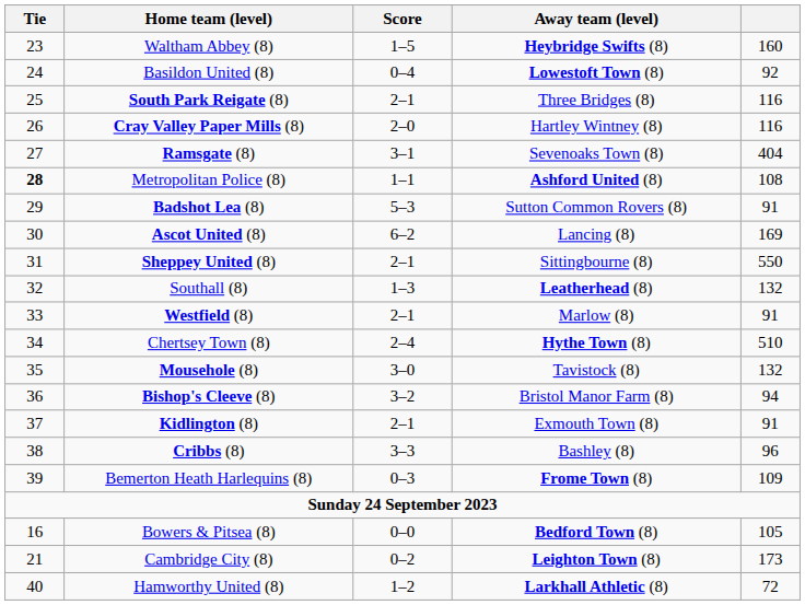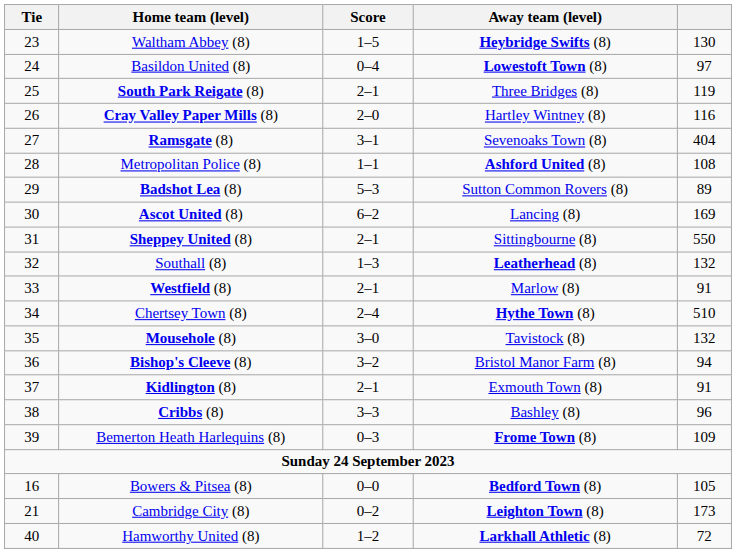Waltham Abbey (8) | column 5: 160 -> 130
Basildon United (8) | column 5: 92 -> 97
South Park Reigate (8) | column 5: 116 -> 119
Metropolitan Police (8) | Tie: bold -> normal
Badshot Lea (8) | column 5: 91 -> 89
